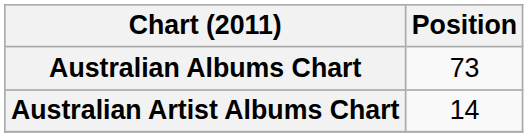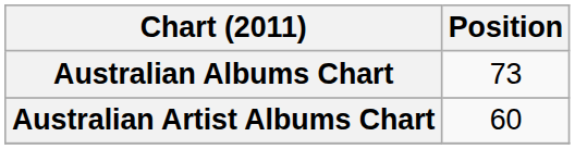Australian Artist Albums Chart | Position: 14 -> 60
